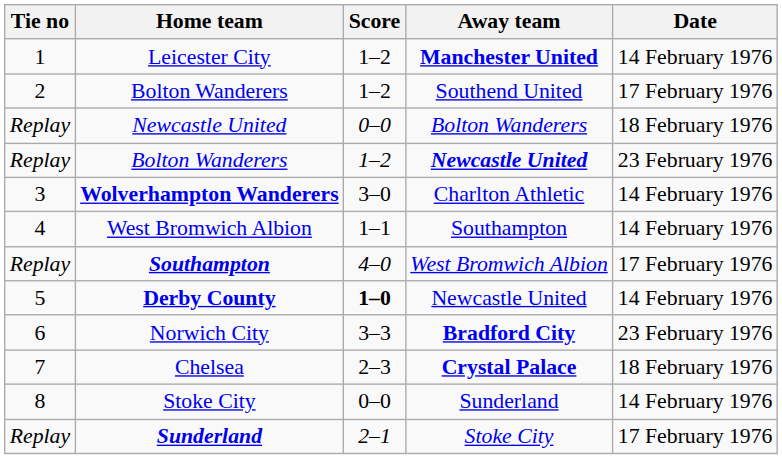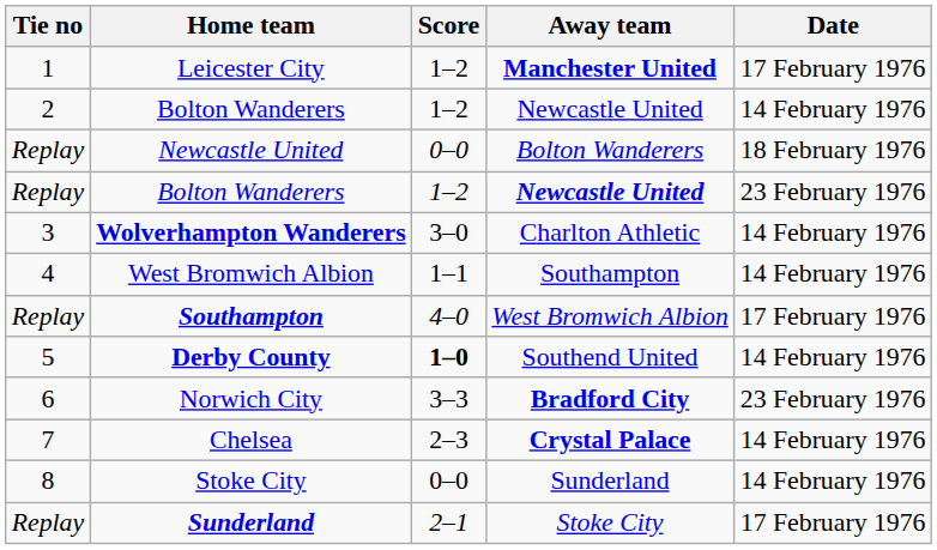Leicester City | Date: 14 February 1976 -> 17 February 1976
2 / Bolton Wanderers | Away team: Southend United -> Newcastle United
2 / Bolton Wanderers | Date: 17 February 1976 -> 14 February 1976
Derby County | Away team: Newcastle United -> Southend United
Chelsea | Date: 18 February 1976 -> 14 February 1976
